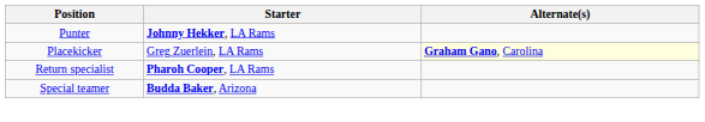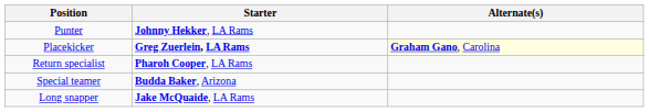Placekicker | Starter: normal -> bold
+ row: Long snapper | Jake McQuaide, LA Rams
